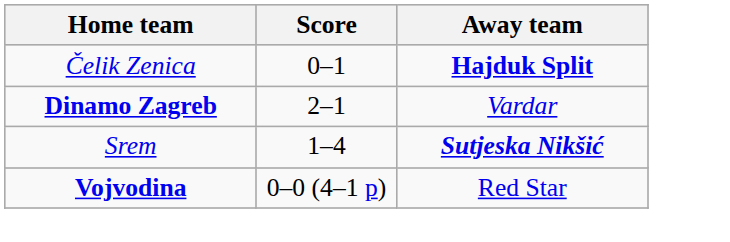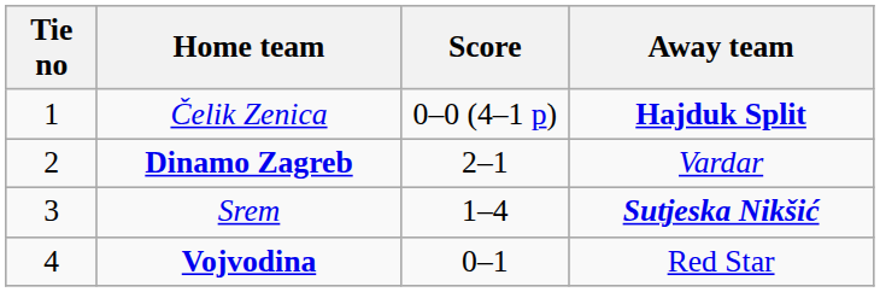+ column: Tie no | 1 | 2 | 3 | 4
Čelik Zenica | Score: 0–1 -> 0–0 (4–1 p)
Vojvodina | Score: 0–0 (4–1 p) -> 0–1
